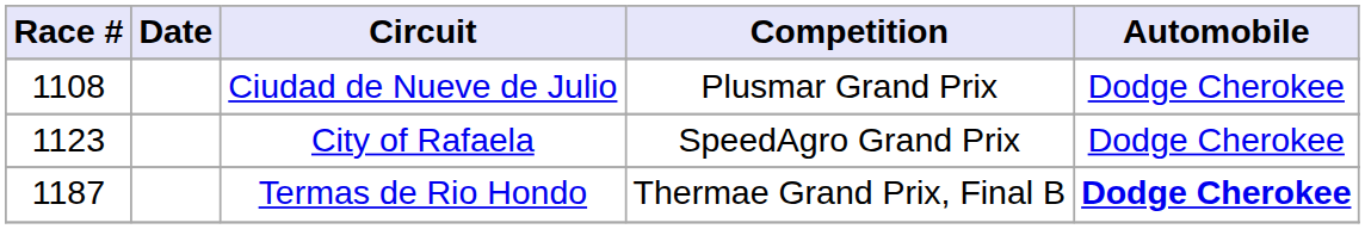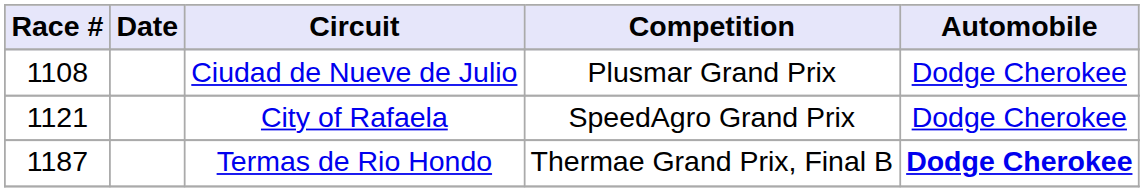City of Rafaela | Race #: 1123 -> 1121
